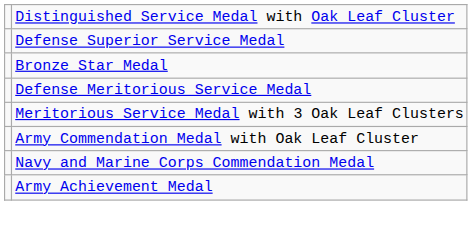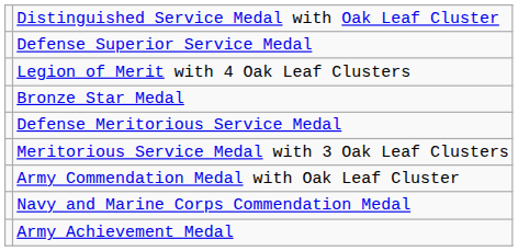+ row: Legion of Merit with 4 Oak Leaf Clusters
